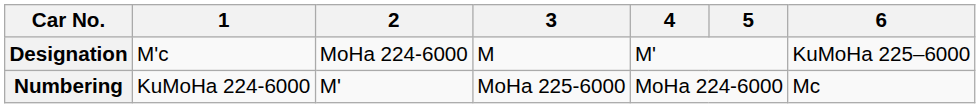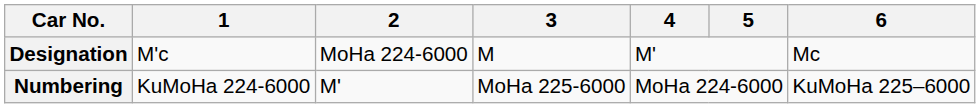Designation | 6: KuMoHa 225–6000 -> Mc
Numbering | 6: Mc -> KuMoHa 225–6000
